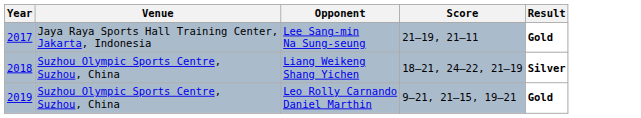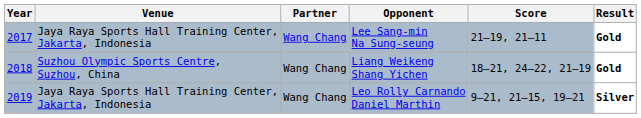+ column: Partner | Wang Chang | Wang Chang | Wang Chang
Liang Weikeng Shang Yichen | Result: Silver -> Gold
Leo Rolly Carnando Daniel Marthin | Venue: Suzhou Olympic Sports Centre, Suzhou, China -> Jaya Raya Sports Hall Training Center, Jakarta, Indonesia
Leo Rolly Carnando Daniel Marthin | Result: Gold -> Silver
